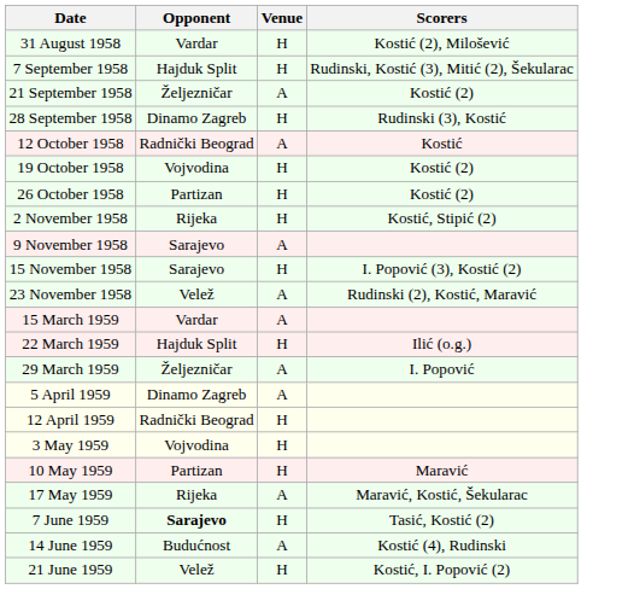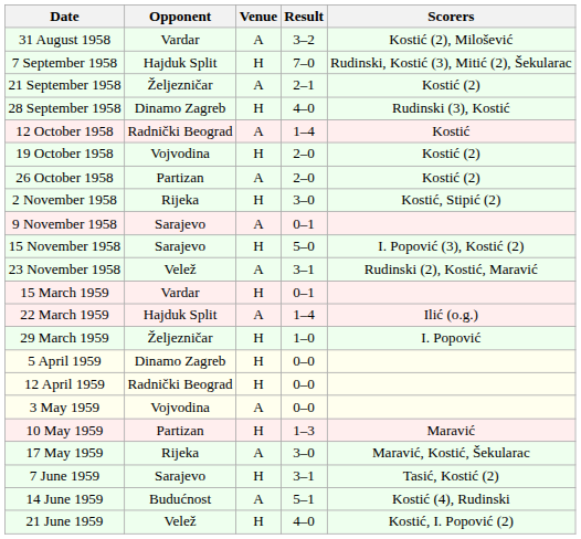+ column: Result | 3–2 | 7–0 | 2–1 | 4–0 | 1–4 | 2–0 | 2–0 | 3–0 | 0–1 | 5–0 | 3–1 | 0–1 | 1–4 | 1–0 | 0–0 | 0–0 | 0–0 | 1–3 | 3–0 | 3–1 | 5–1 | 4–0
31 August 1958 | Venue: H -> A
26 October 1958 | Venue: H -> A
15 March 1959 | Venue: A -> H
22 March 1959 | Venue: H -> A
29 March 1959 | Venue: A -> H
5 April 1959 | Venue: A -> H
3 May 1959 | Venue: H -> A
7 June 1959 | Opponent: bold -> normal
